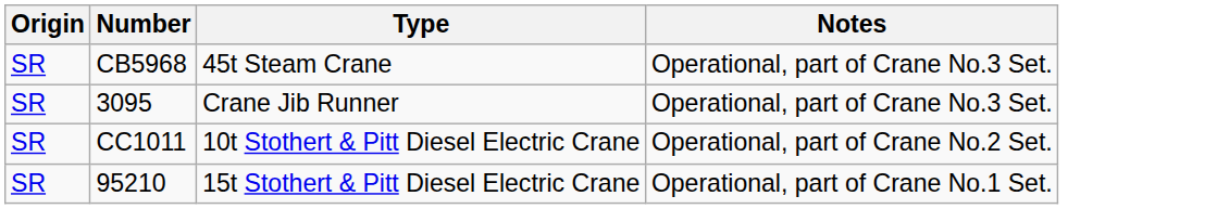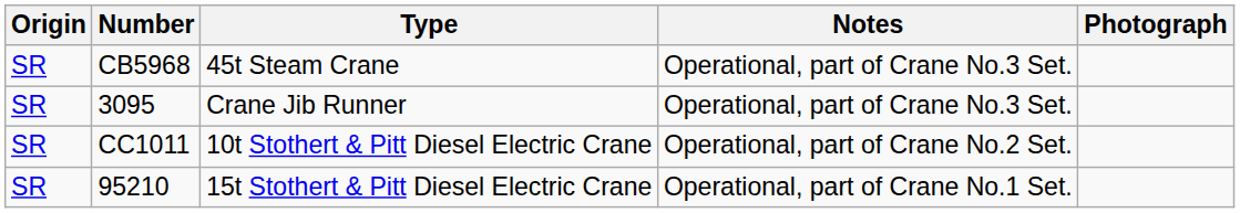+ column: Photograph
